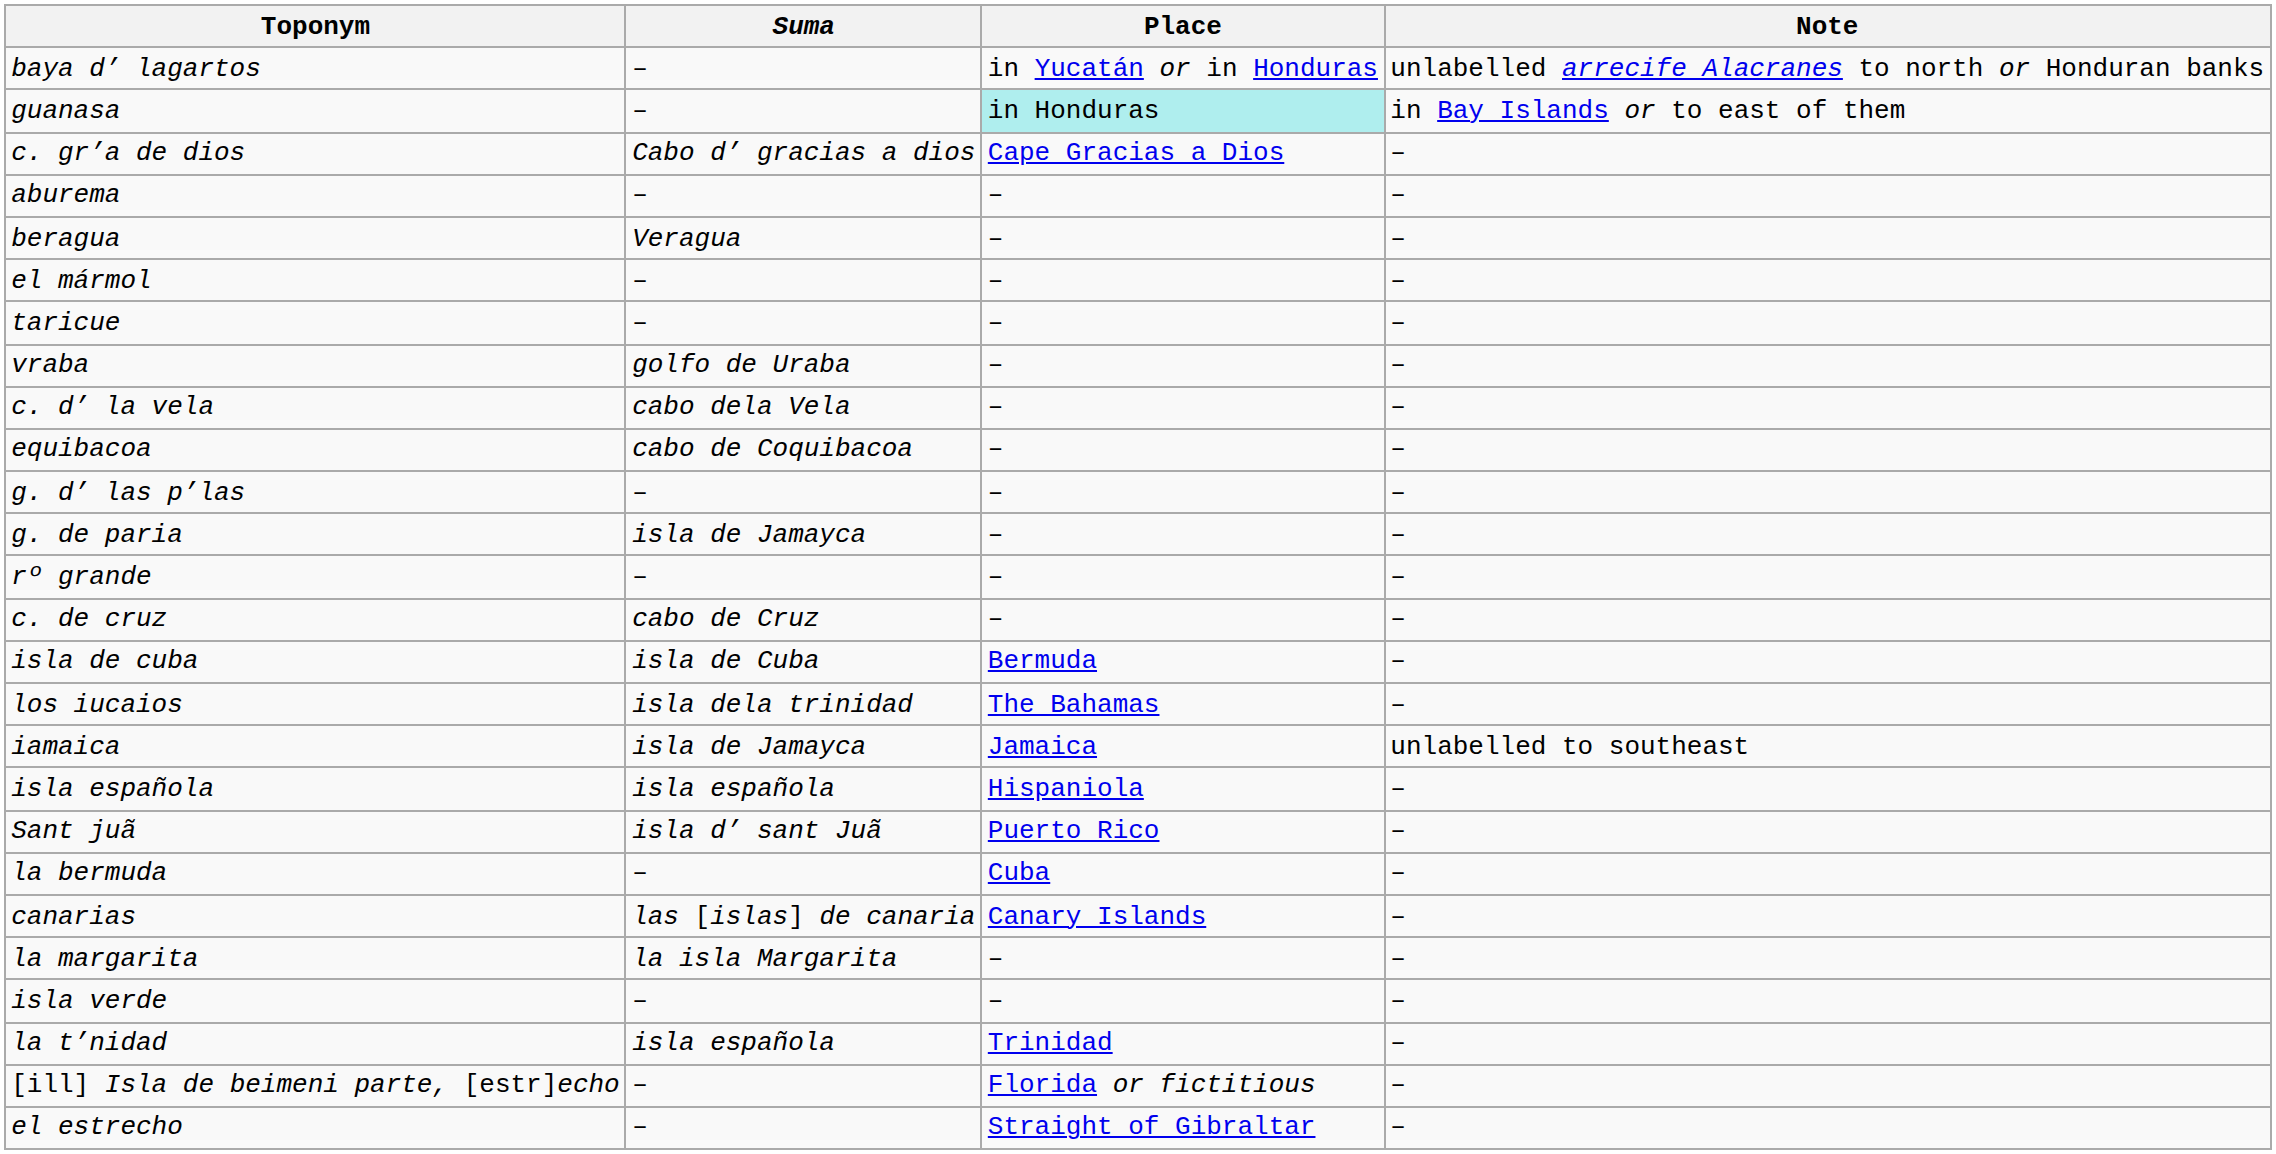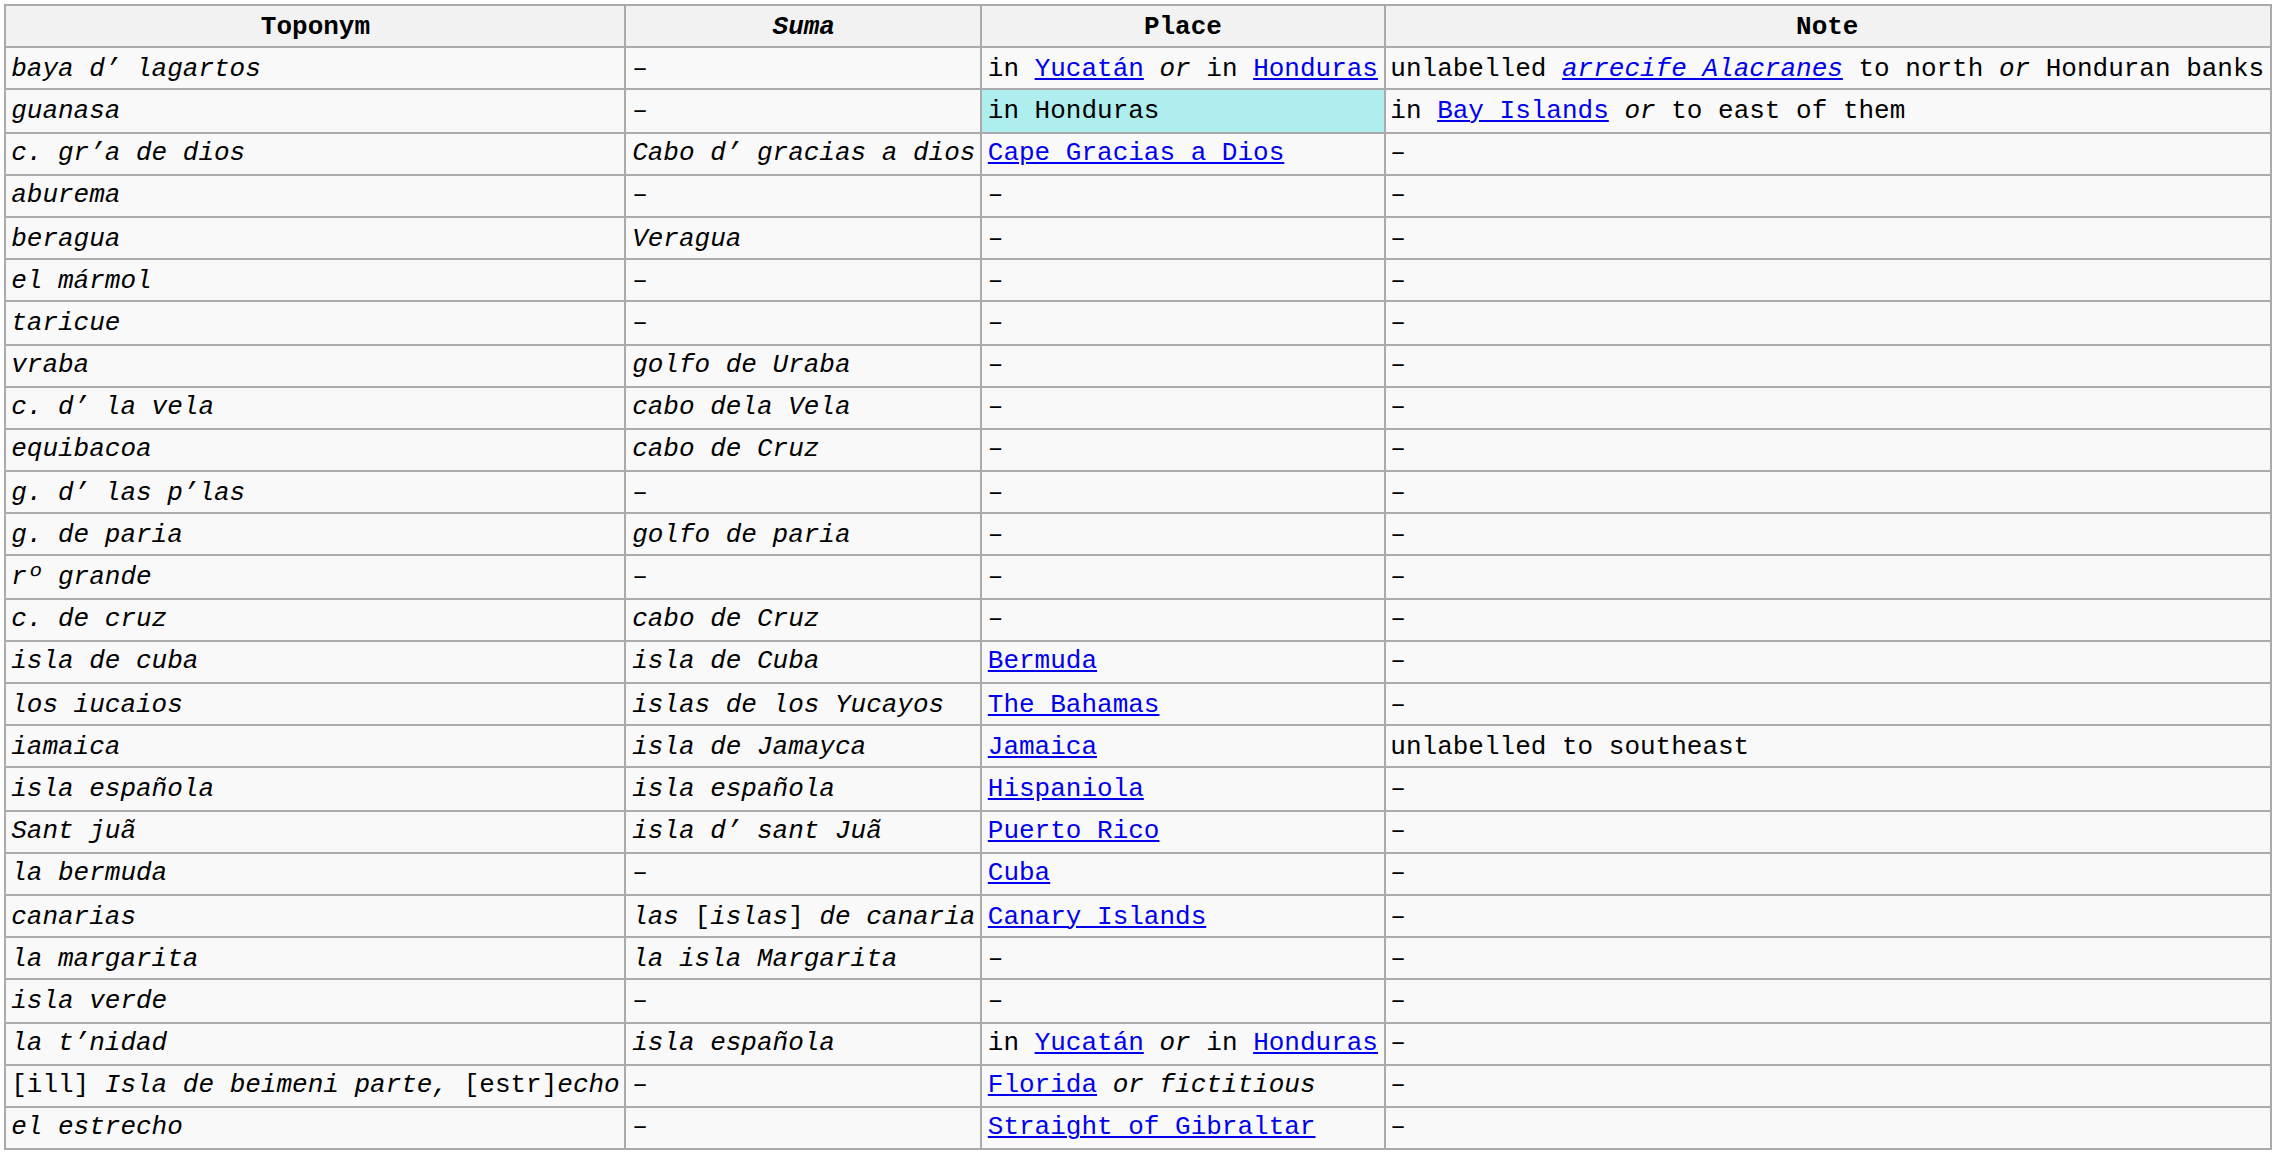equibacoa | Suma: cabo de Coquibacoa -> cabo de Cruz
g. de paria | Suma: isla de Jamayca -> golfo de paria
los iucaios | Suma: isla dela trinidad -> islas de los Yucayos
la t’nidad | Place: Trinidad -> in Yucatán or in Honduras
